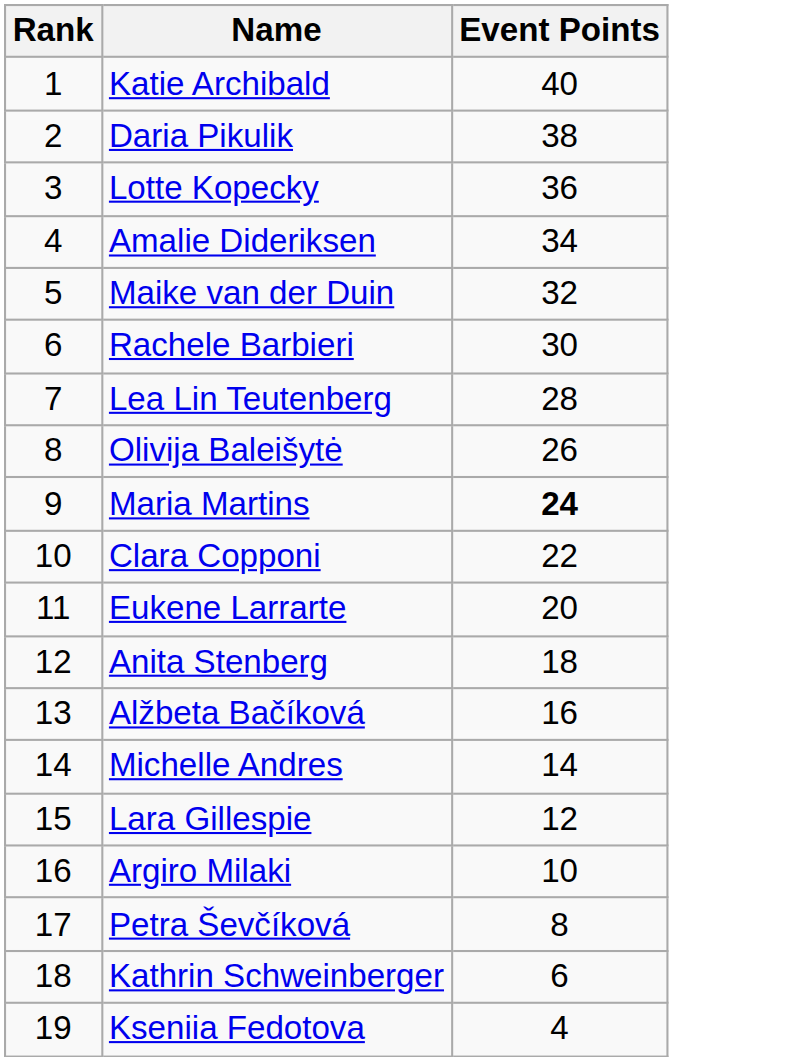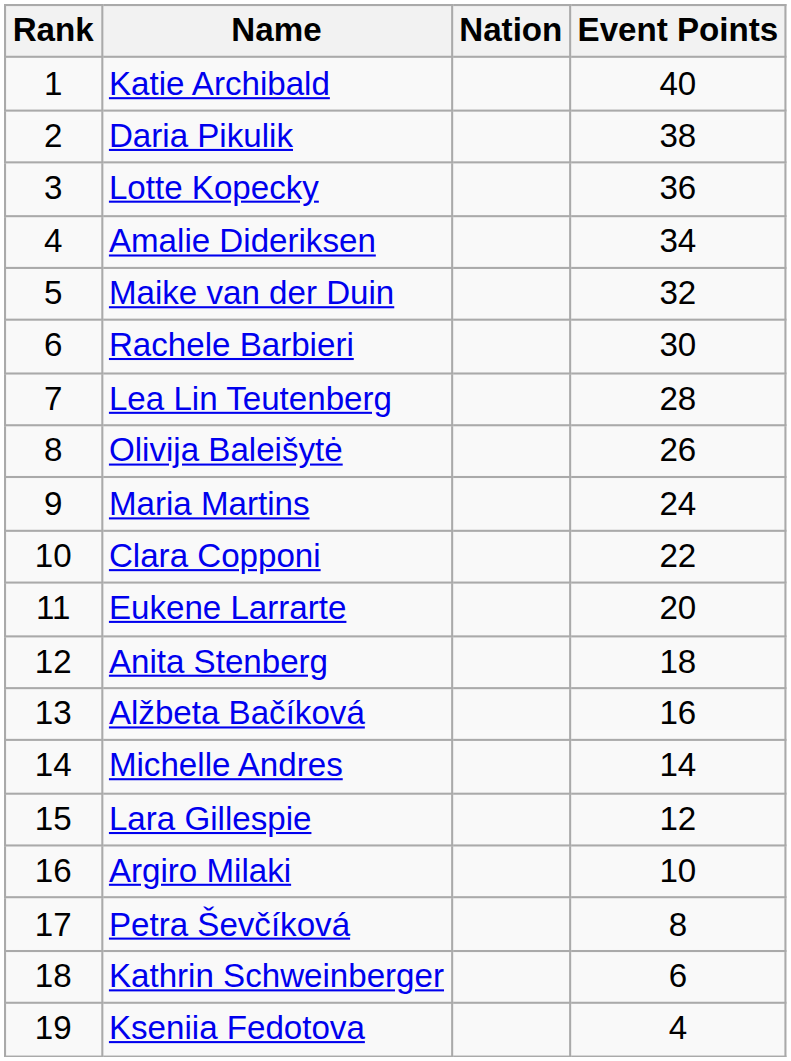+ column: Nation
Maria Martins | Event Points: bold -> normal
